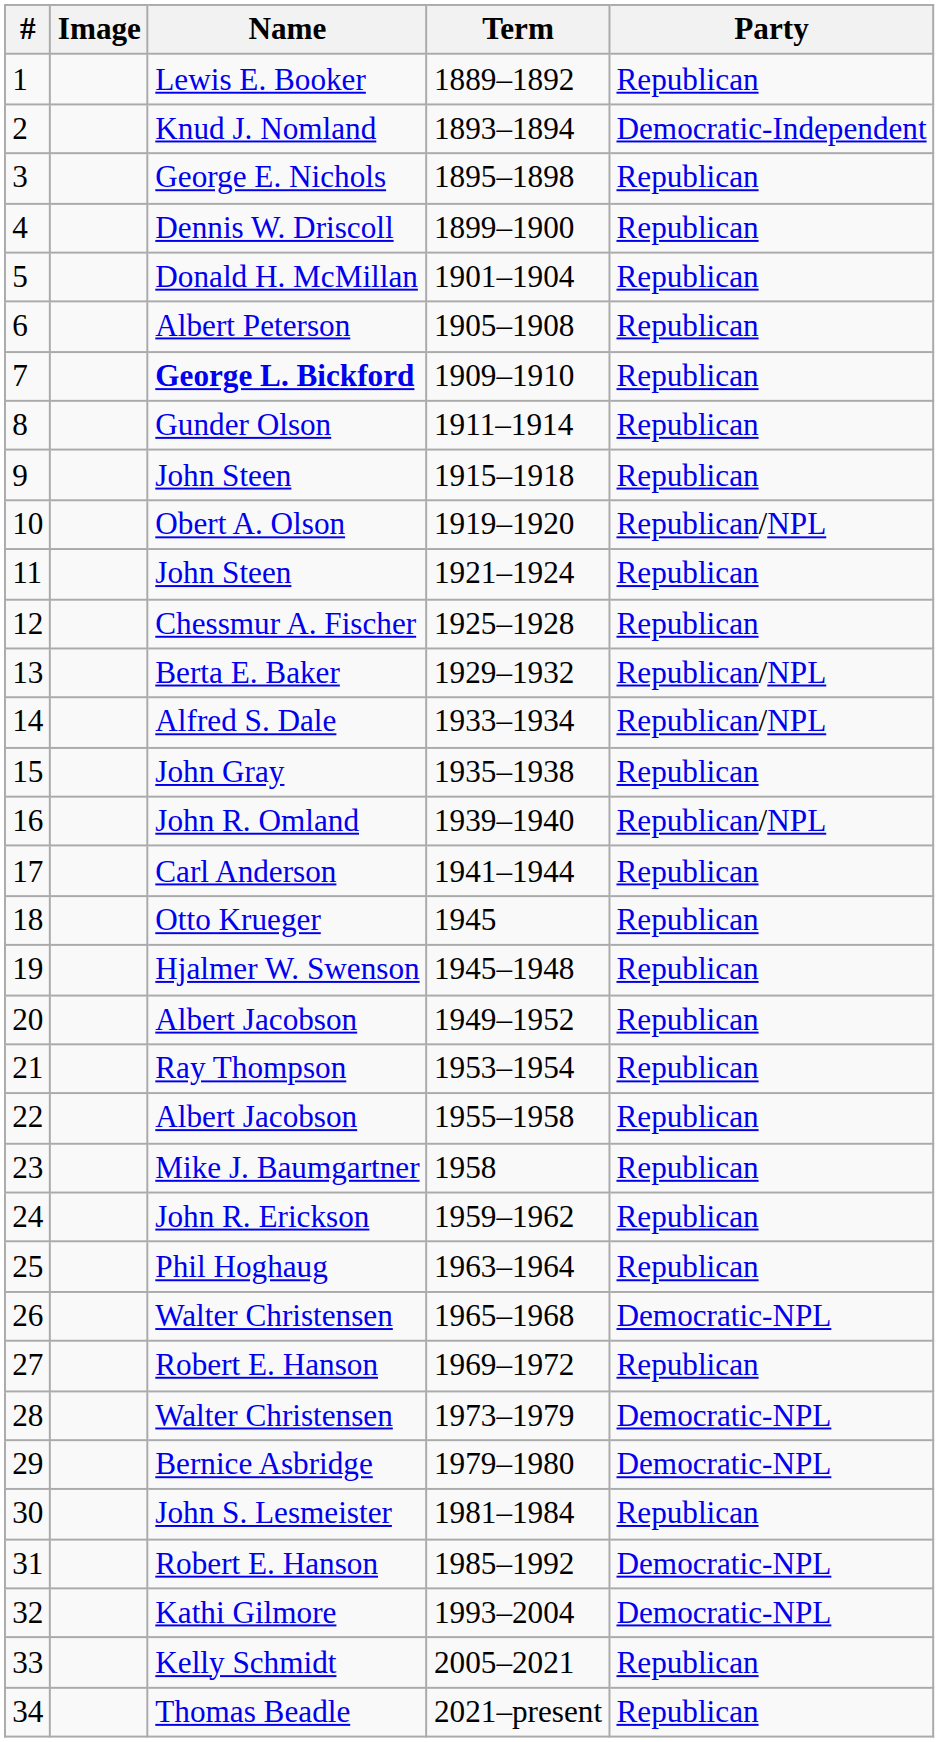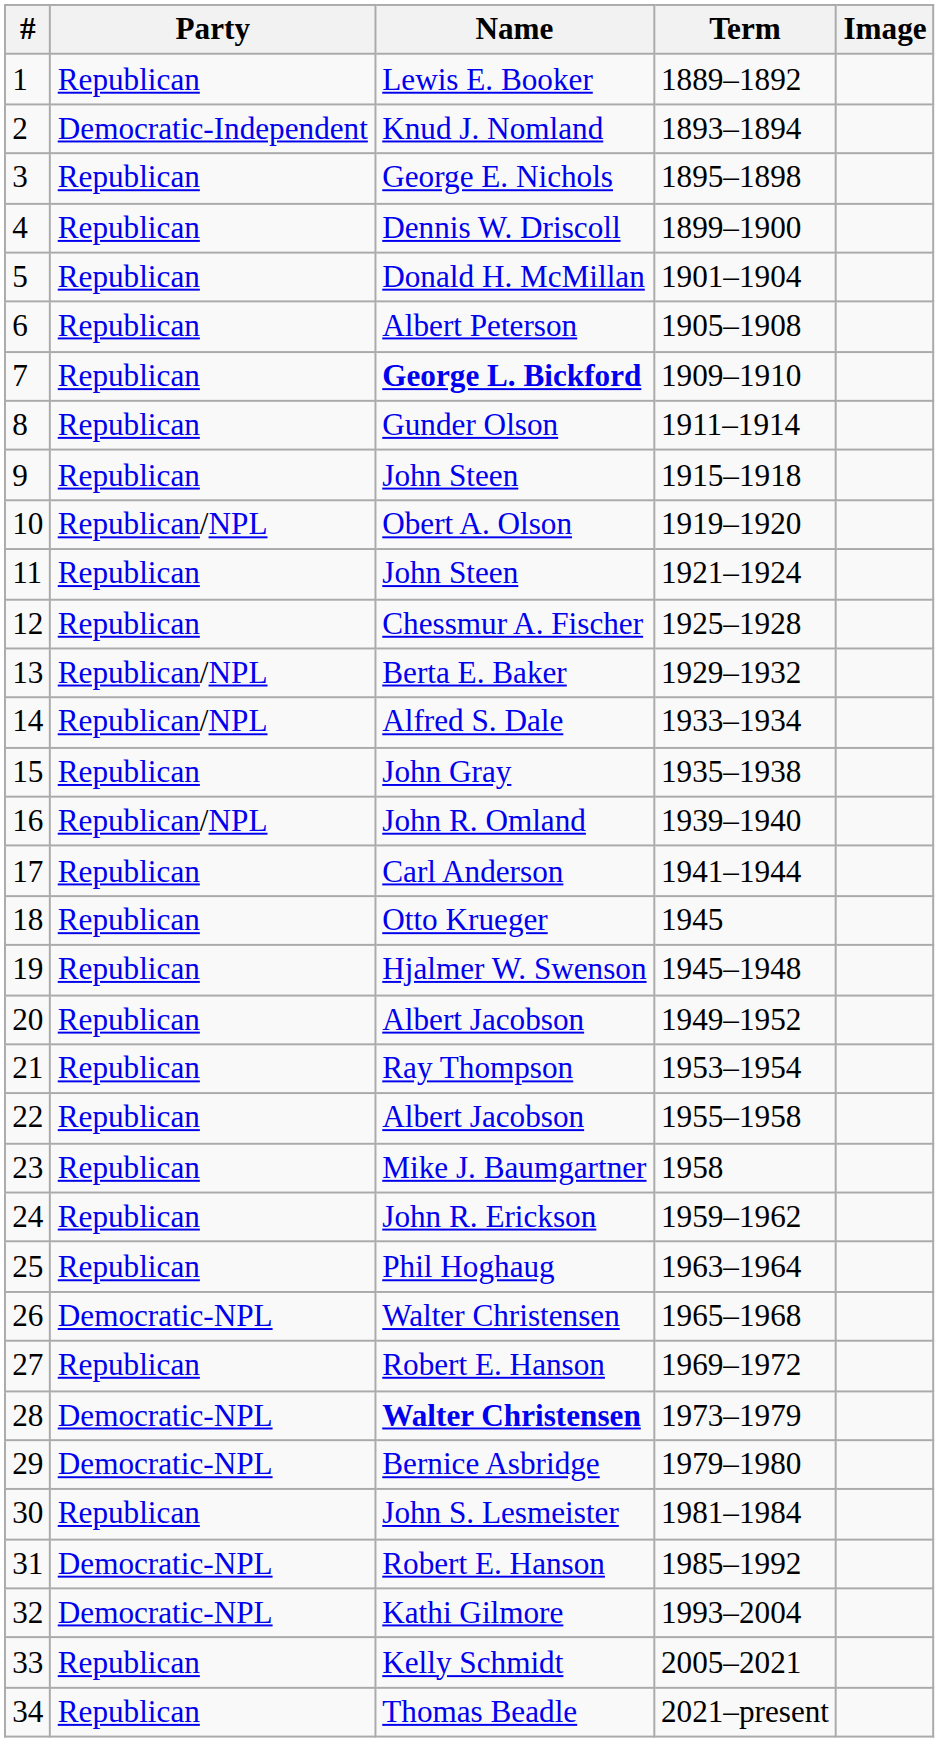columns swapped: Image <-> Party
28 | Name: normal -> bold
